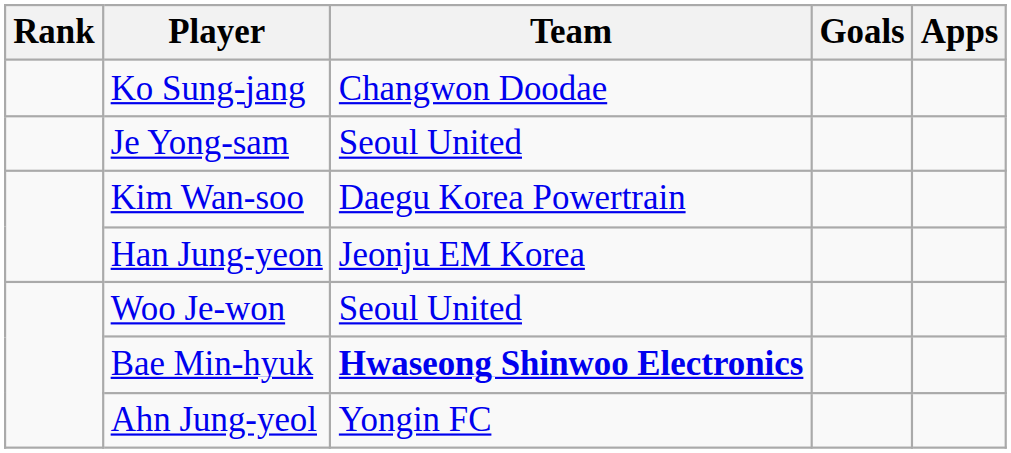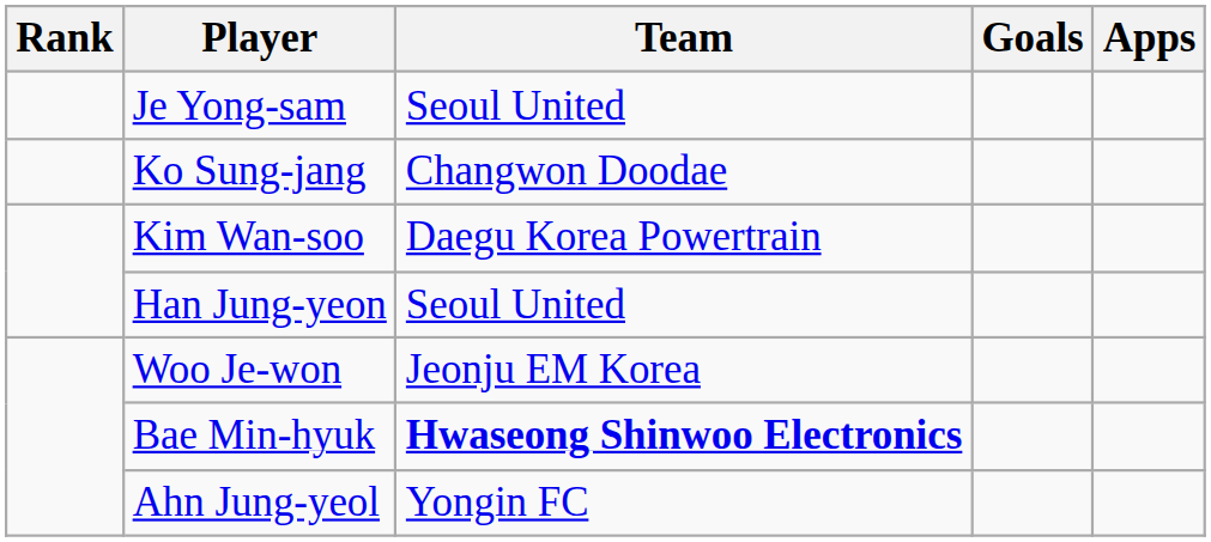rows swapped: Je Yong-sam <-> Ko Sung-jang
Han Jung-yeon | Team: Jeonju EM Korea -> Seoul United
Woo Je-won | Team: Seoul United -> Jeonju EM Korea
